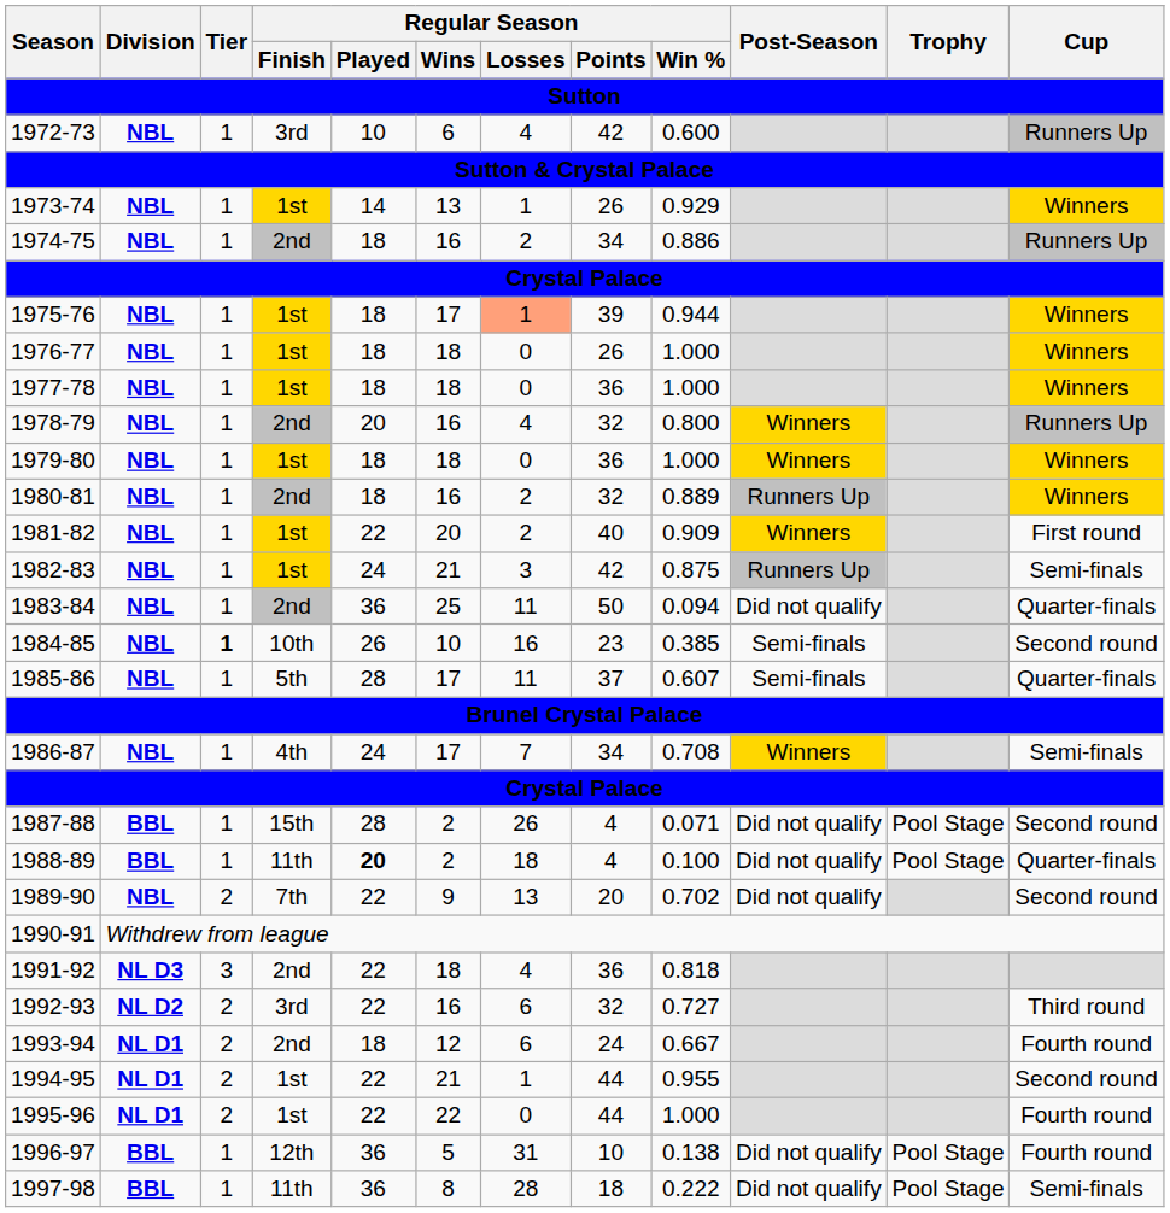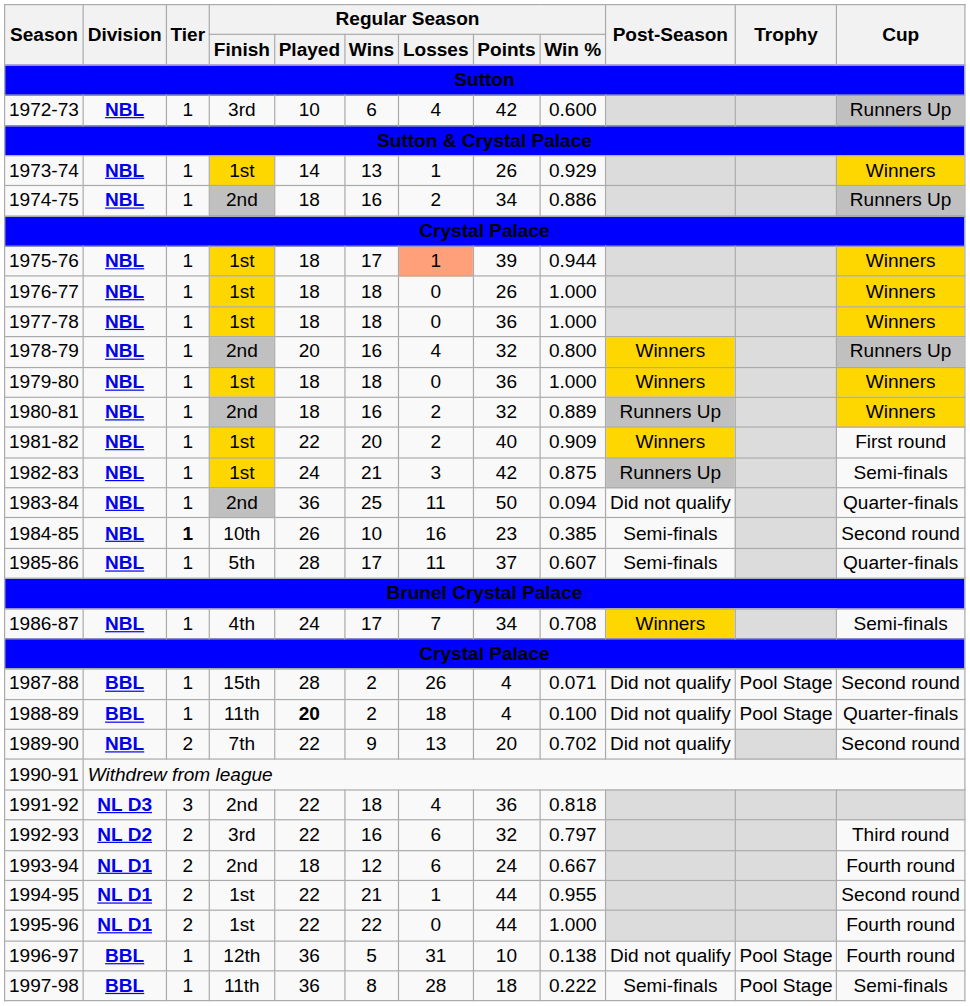1992-93 | Regular Season / Win %: 0.727 -> 0.797
1997-98 | Post-Season: Did not qualify -> Semi-finals
